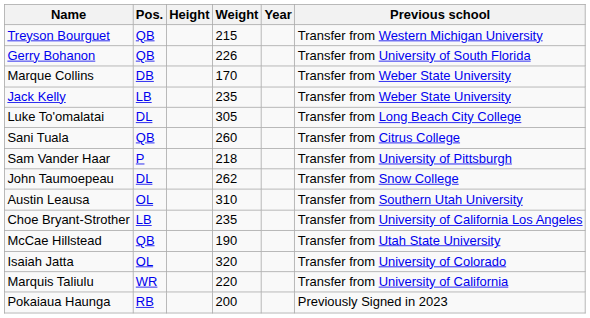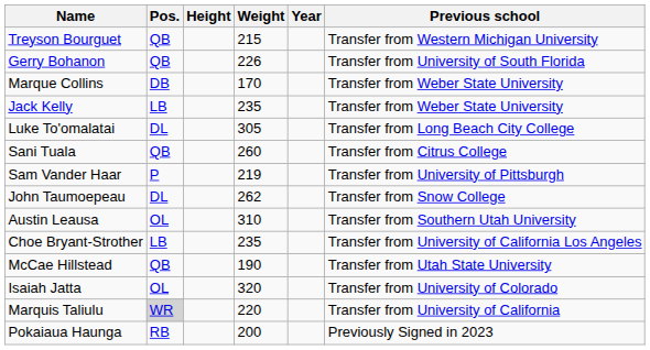Sam Vander Haar | Weight: 218 -> 219
Marquis Taliulu | Pos.: no background -> lightgrey background
